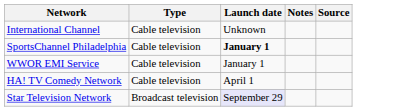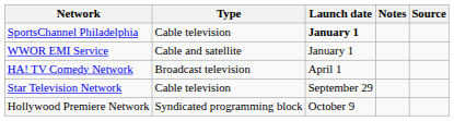- row: International Channel | Cable television | Unknown
WWOR EMI Service | Type: Cable television -> Cable and satellite
HA! TV Comedy Network | Type: Cable television -> Broadcast television
Star Television Network | Type: Broadcast television -> Cable television
Star Television Network | Launch date: lavender background -> no background
+ row: Hollywood Premiere Network | Syndicated programming block | October 9
